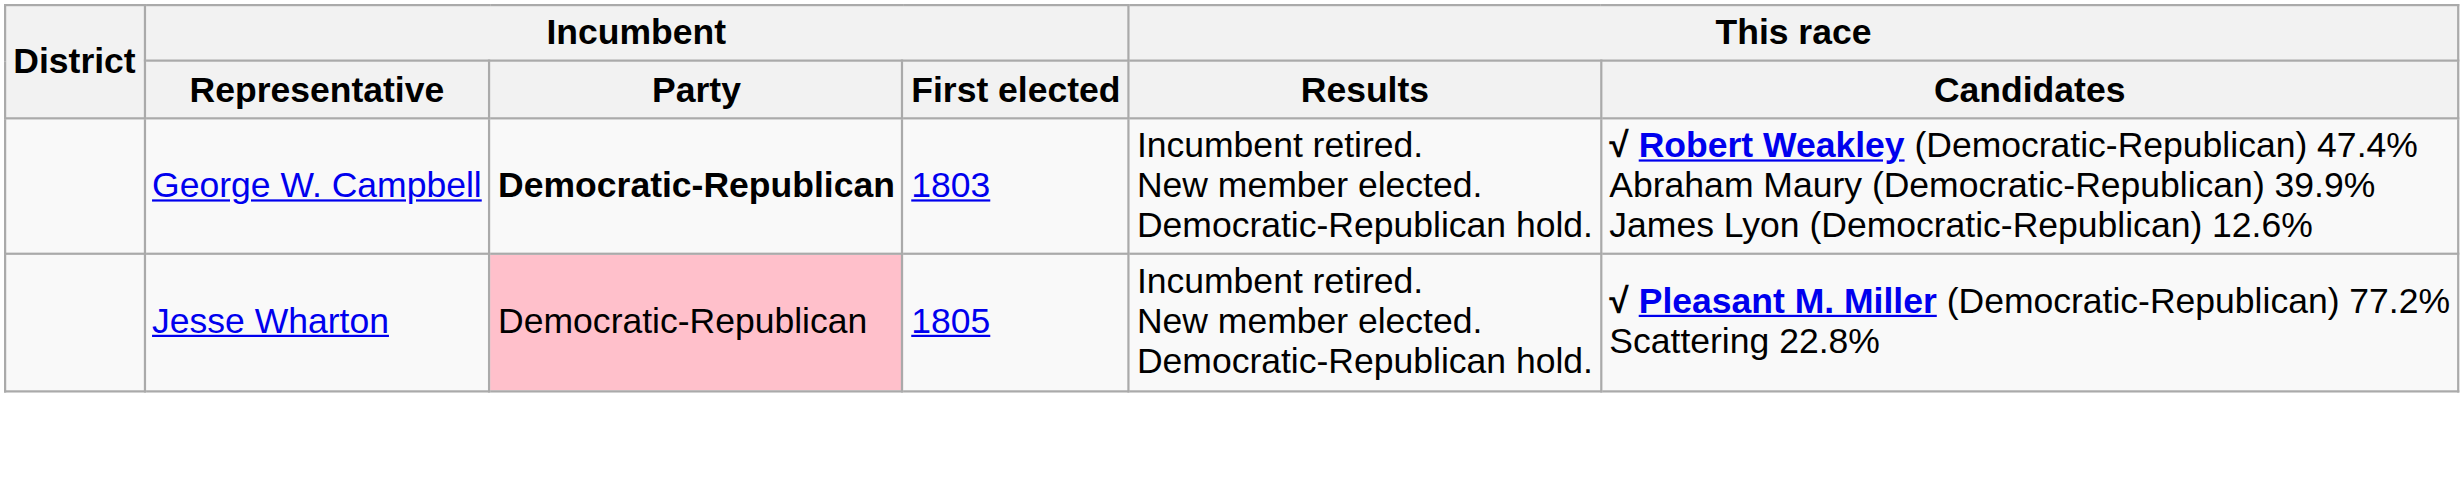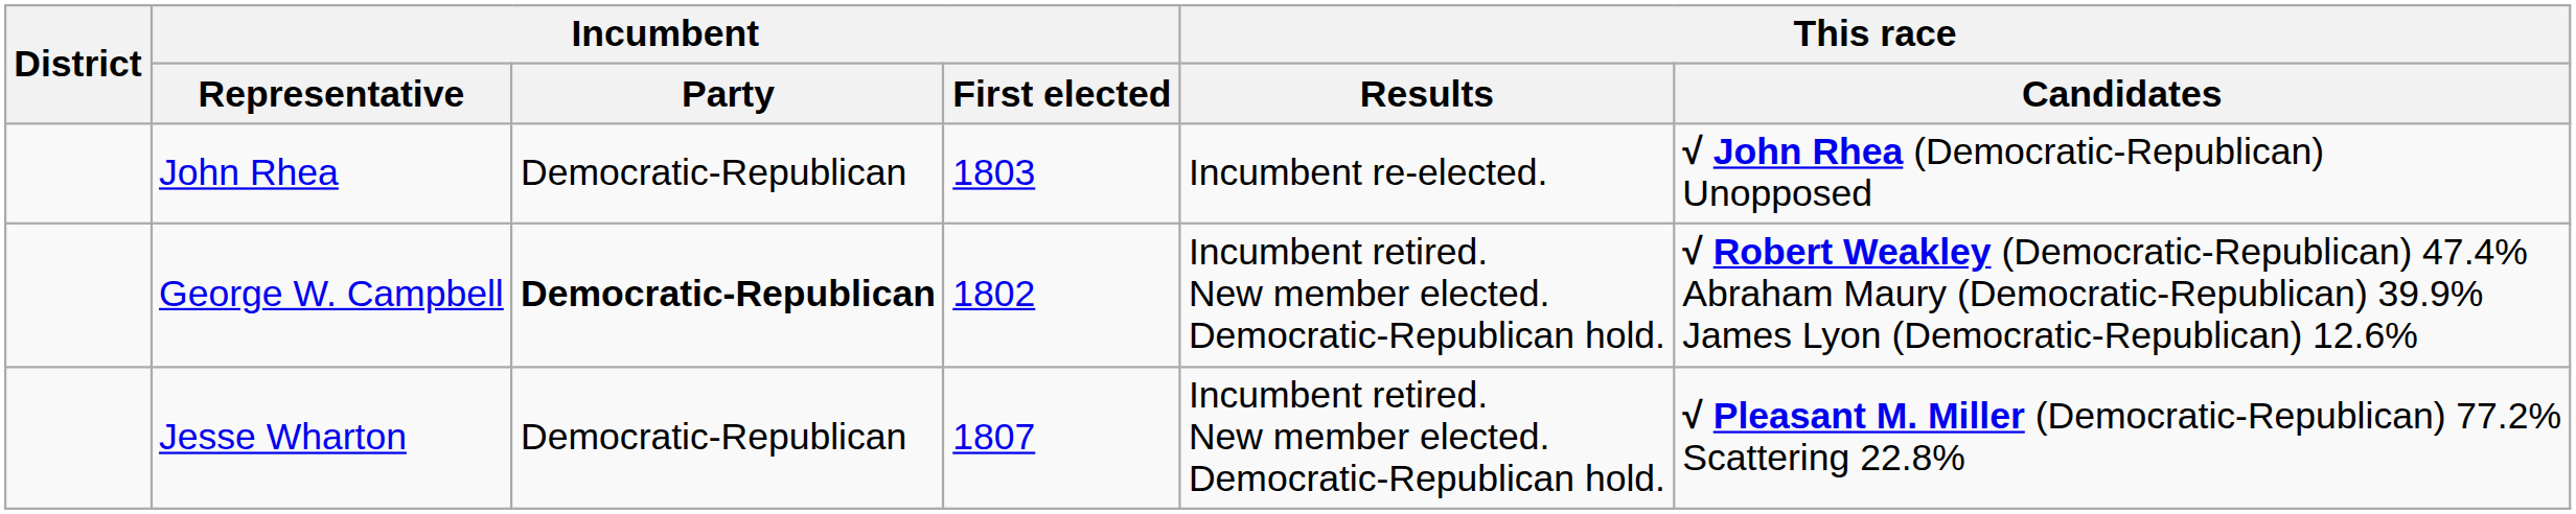+ row: John Rhea | Democratic-Republican | 1803 | Incumbent re-elected. | √ John Rhea (Democratic-Republican) Unopposed
George W. Campbell | Incumbent / First elected: 1803 -> 1802
Jesse Wharton | Incumbent / Party: pink background -> no background
Jesse Wharton | Incumbent / First elected: 1805 -> 1807
